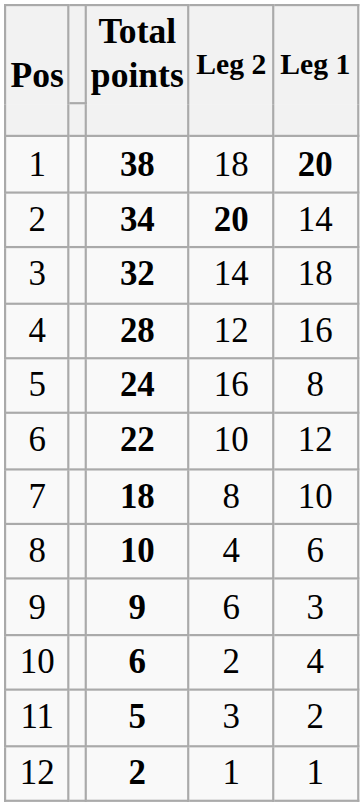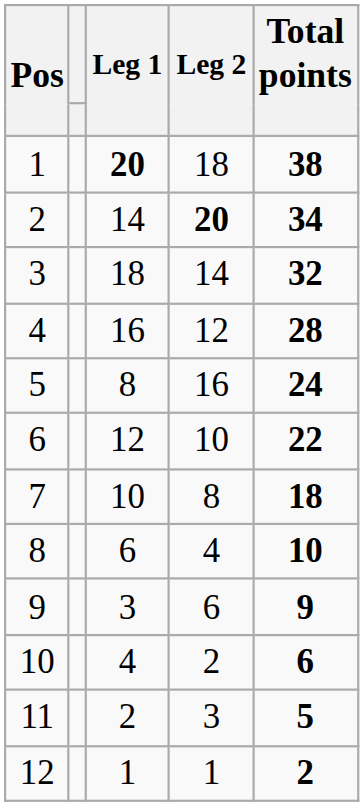columns swapped: Leg 1 <-> Total points
